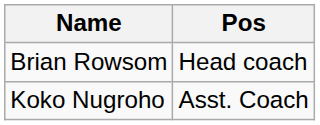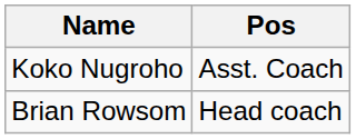rows swapped: Brian Rowsom <-> Koko Nugroho
